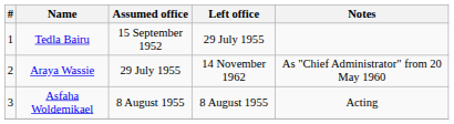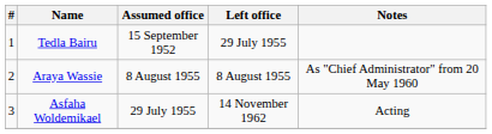Araya Wassie | Assumed office: 29 July 1955 -> 8 August 1955
Araya Wassie | Left office: 14 November 1962 -> 8 August 1955
Asfaha Woldemikael | Assumed office: 8 August 1955 -> 29 July 1955
Asfaha Woldemikael | Left office: 8 August 1955 -> 14 November 1962
